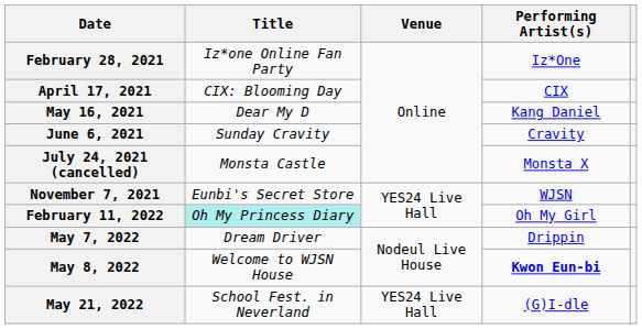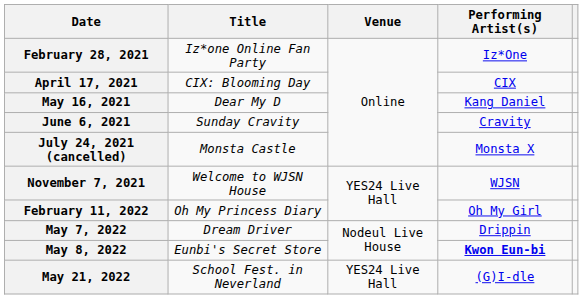November 7, 2021 | Title: Eunbi's Secret Store -> Welcome to WJSN House
February 11, 2022 | Title: paleturquoise background -> no background
May 8, 2022 | Title: Welcome to WJSN House -> Eunbi's Secret Store
